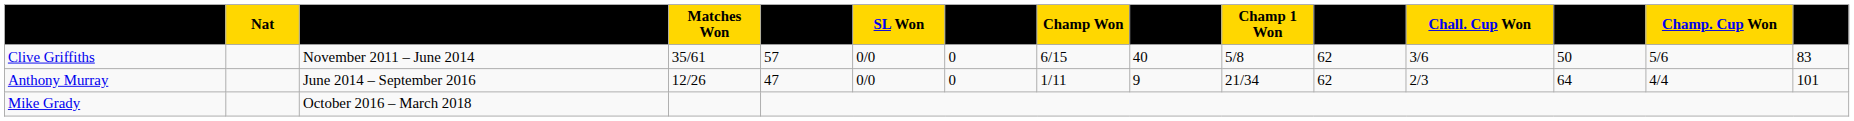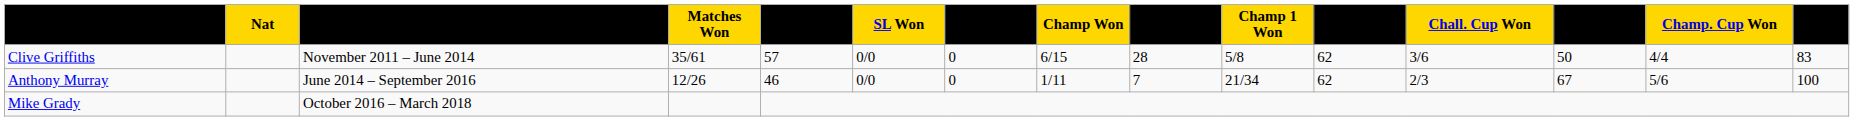Clive Griffiths | column 9: 40 -> 28
Clive Griffiths | Champ. Cup Won: 5/6 -> 4/4
Anthony Murray | column 5: 47 -> 46
Anthony Murray | column 9: 9 -> 7
Anthony Murray | column 13: 64 -> 67
Anthony Murray | Champ. Cup Won: 4/4 -> 5/6
Anthony Murray | column 15: 101 -> 100
